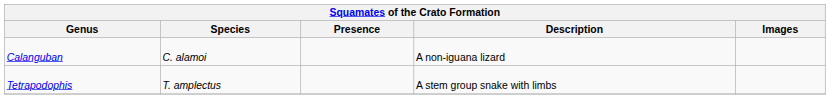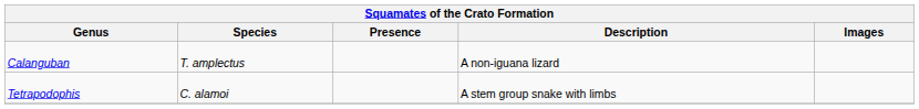Calanguban | Species: C. alamoi -> T. amplectus
Tetrapodophis | Species: T. amplectus -> C. alamoi
